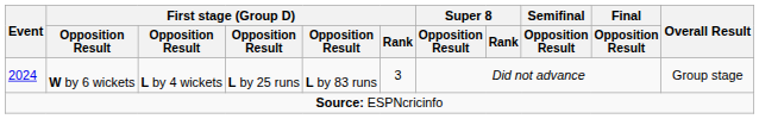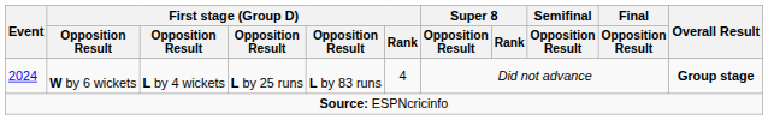2024 | First stage (Group D) / Rank: 3 -> 4
2024 | Overall Result: normal -> bold
